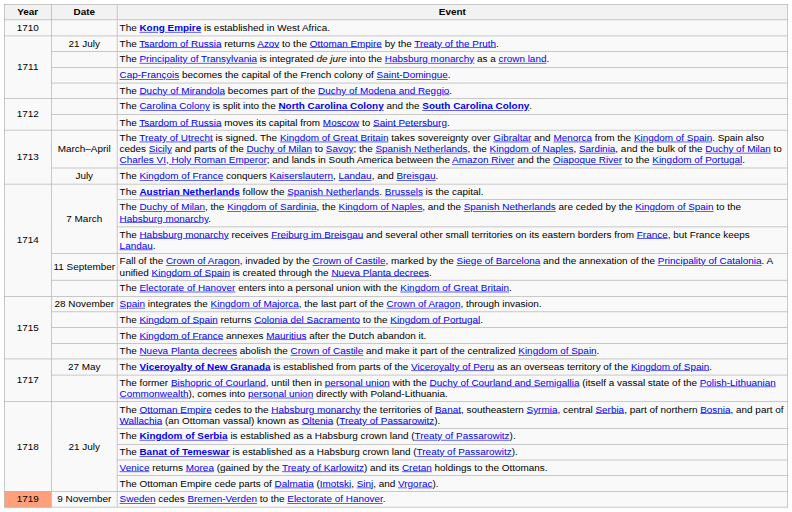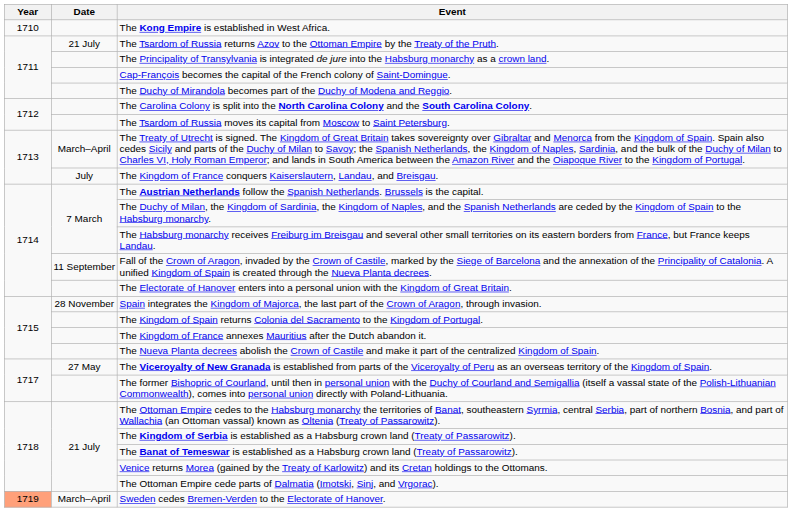Sweden cedes Bremen-Verden to the Electorate of Hanover. | Date: 9 November -> March–April
